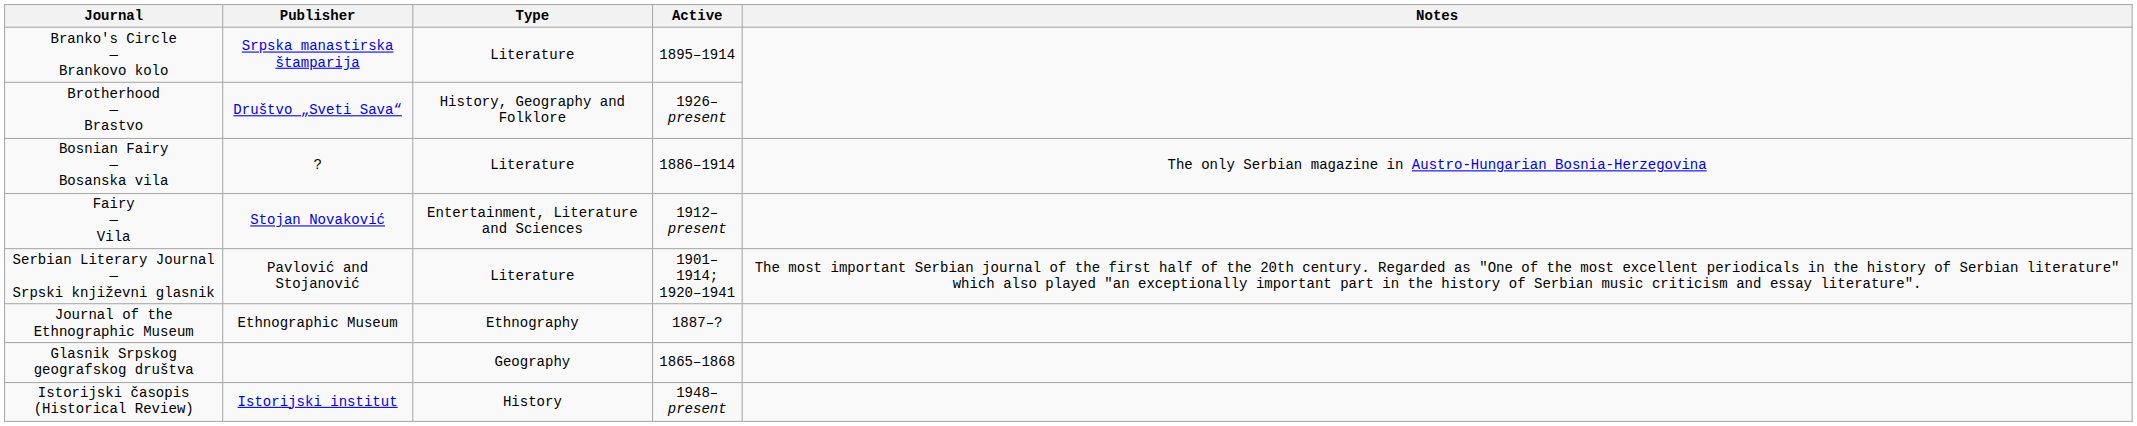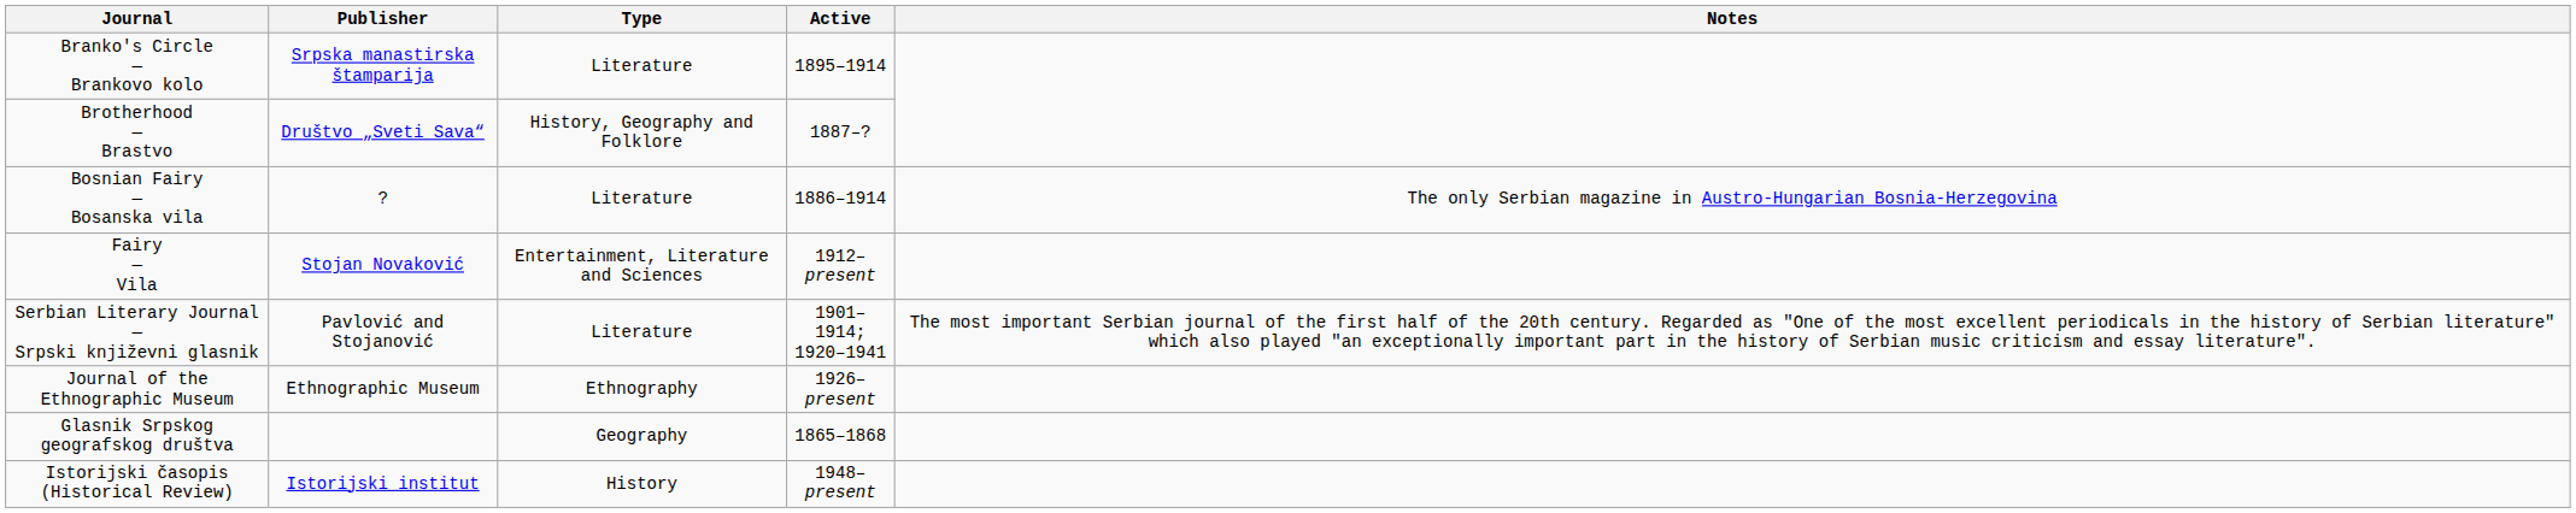Brotherhood — Brastvo | Active: 1926–present -> 1887–?
Journal of the Ethnographic Museum | Active: 1887–? -> 1926–present
